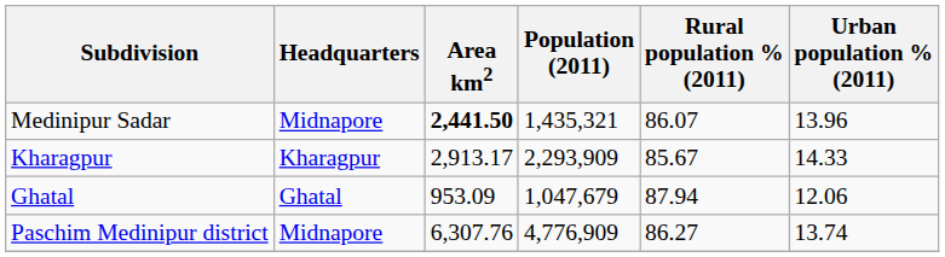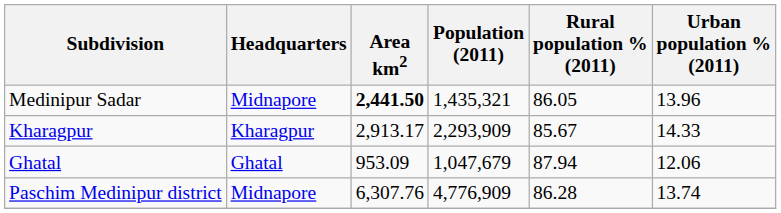Medinipur Sadar | Rural population % (2011): 86.07 -> 86.05
Paschim Medinipur district | Rural population % (2011): 86.27 -> 86.28
